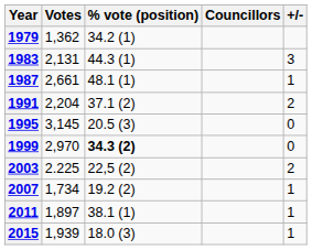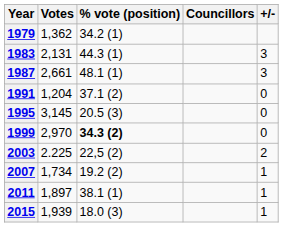1987 | +/-: 1 -> 3
1991 | Votes: 2,204 -> 1,204
1991 | +/-: 2 -> 0
